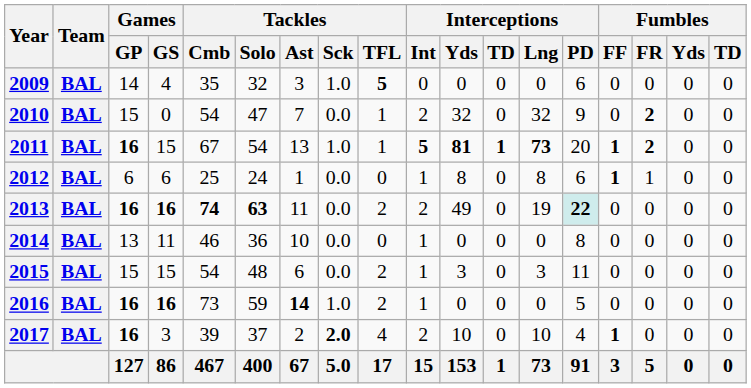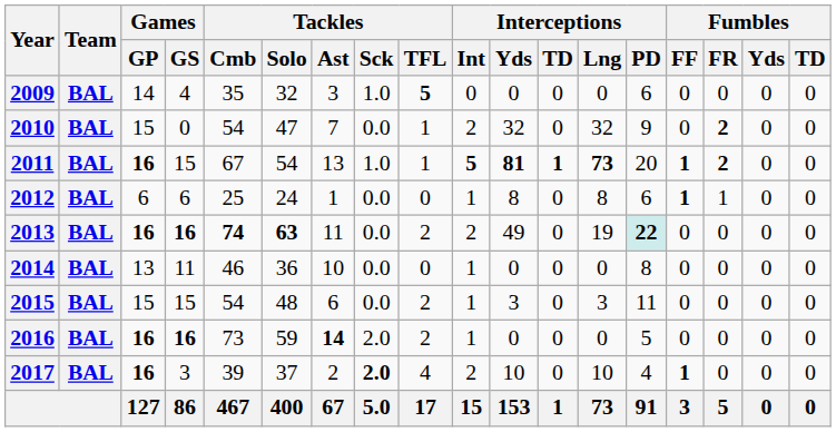2016 | Tackles / Sck: 1.0 -> 2.0
